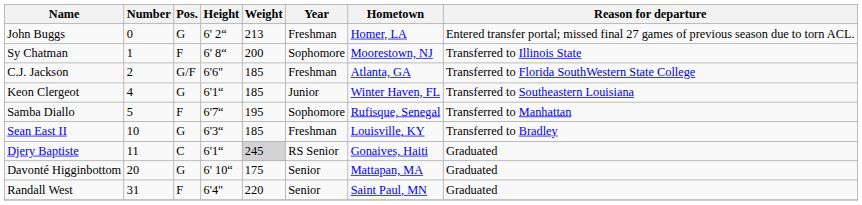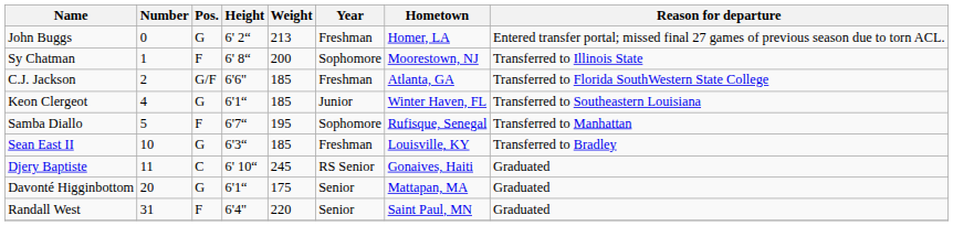Djery Baptiste | Height: 6'1“ -> 6' 10“
Djery Baptiste | Weight: lightgrey background -> no background
Davonté Higginbottom | Height: 6' 10“ -> 6'1“
